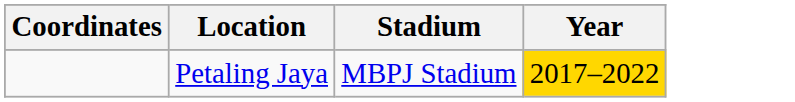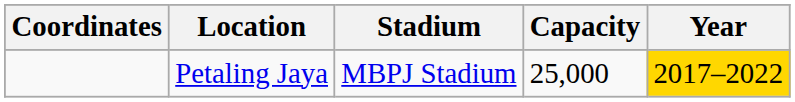+ column: Capacity | 25,000
